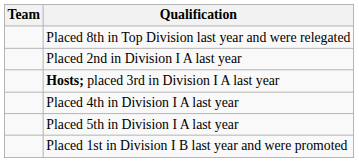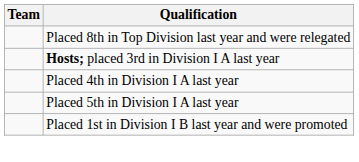- row: Placed 2nd in Division I A last year
